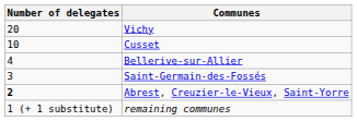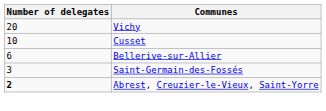Bellerive-sur-Allier | Number of delegates: 4 -> 6
- row: 1 (+ 1 substitute) | remaining communes
